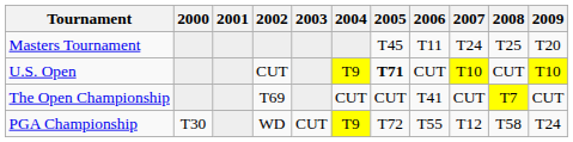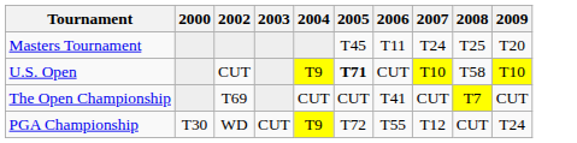- column: 2001
U.S. Open | 2008: CUT -> T58
PGA Championship | 2008: T58 -> CUT
